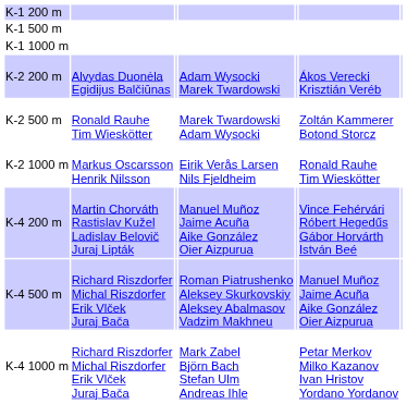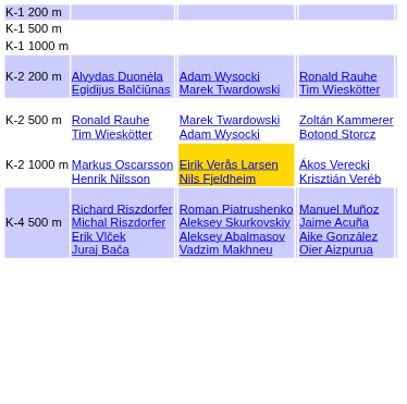K-2 200 m | column 6: Ákos Verecki Krisztián Veréb -> Ronald Rauhe Tim Wieskötter
K-2 1000 m | column 4: no background -> gold background
K-2 1000 m | column 6: Ronald Rauhe Tim Wieskötter -> Ákos Verecki Krisztián Veréb
- row: K-4 200 m | Martin Chorváth Rastislav Kužel Ladislav Belovič Juraj Lipták | Manuel Muñoz Jaime Acuña Aike González Oier Aizpurua | Vince Fehérvári Róbert Hegedűs Gábor Horvárth István Beé
- row: K-4 1000 m | Richard Riszdorfer Michal Riszdorfer Erik Vlček Juraj Bača | Mark Zabel Björn Bach Stefan Ulm Andreas Ihle | Petar Merkov Milko Kazanov Ivan Hristov Yordano Yordanov
